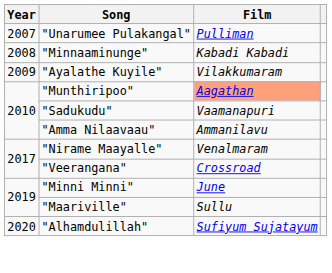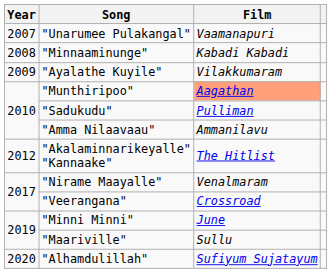"Unarumee Pulakangal" | Film: Pulliman -> Vaamanapuri
"Sadukudu" | Film: Vaamanapuri -> Pulliman
+ row: 2012 | "Akalaminnarikeyalle" "Kannaake" | The Hitlist
